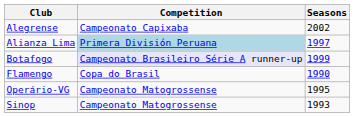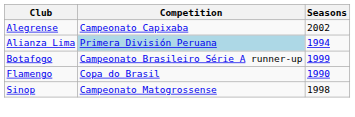Alianza Lima | Seasons: 1997 -> 1994
Botafogo | Competition: lavender background -> no background
- row: Operário-VG | Campeonato Matogrossense | 1995
Sinop | Seasons: 1993 -> 1998
